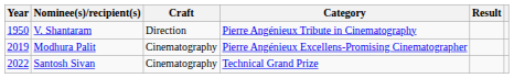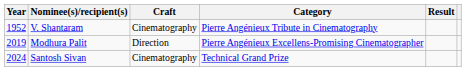V. Shantaram | Year: 1950 -> 1952
V. Shantaram | Craft: Direction -> Cinematography
Modhura Palit | Craft: Cinematography -> Direction
Santosh Sivan | Year: 2022 -> 2024
